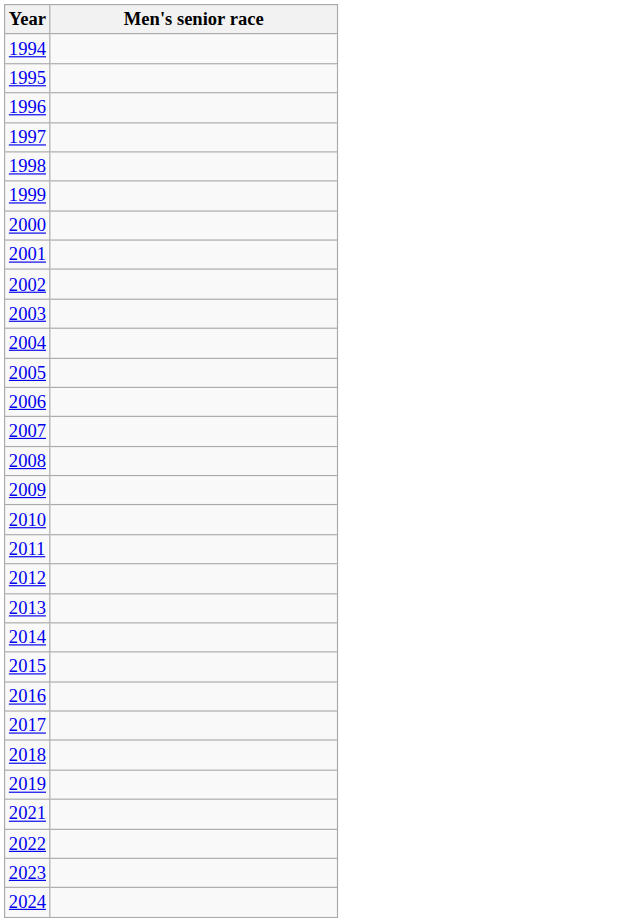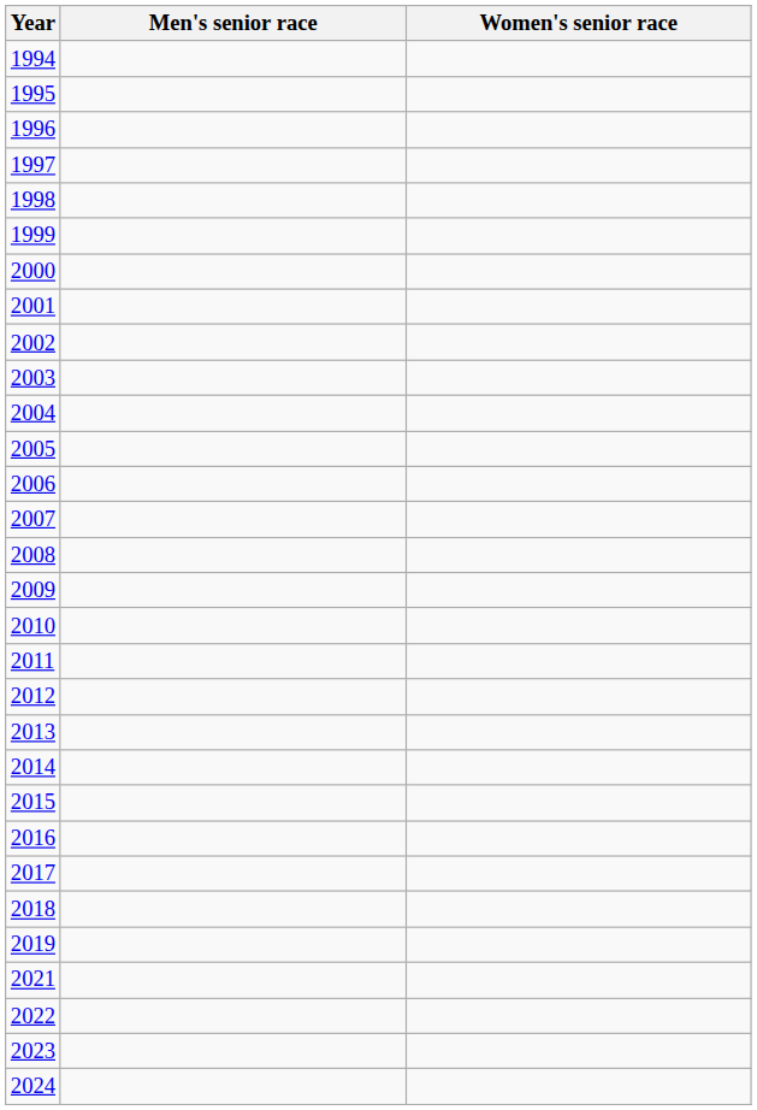+ column: Women's senior race
